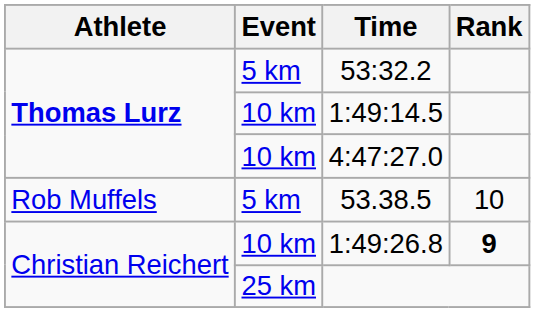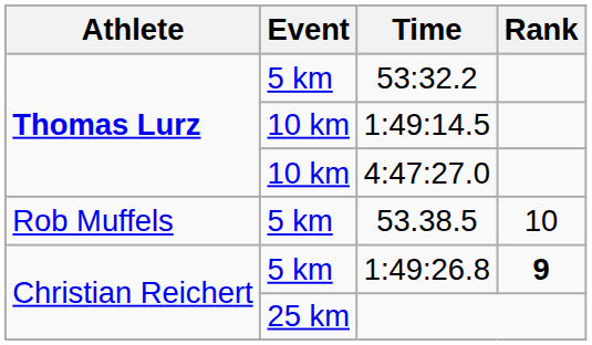1:49:26.8 | Event: 10 km -> 5 km
